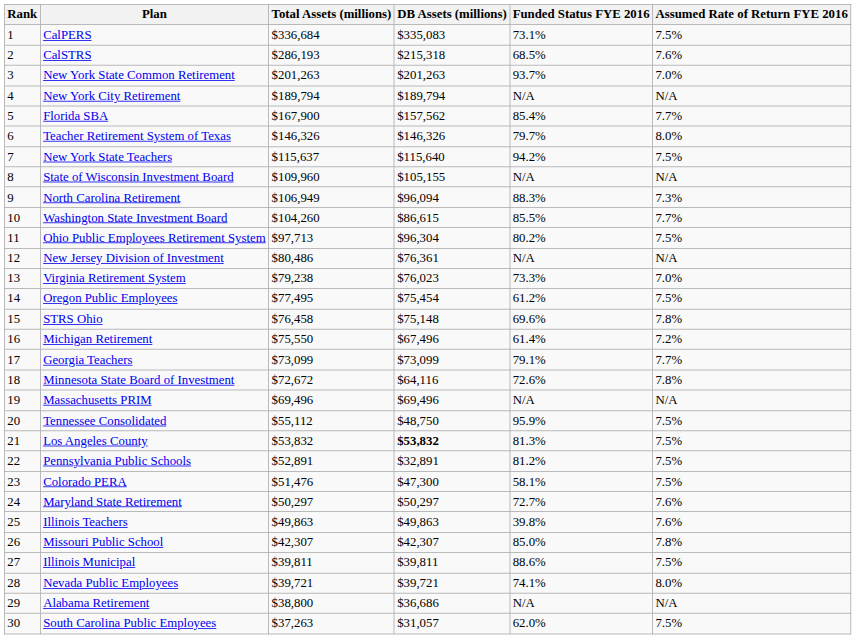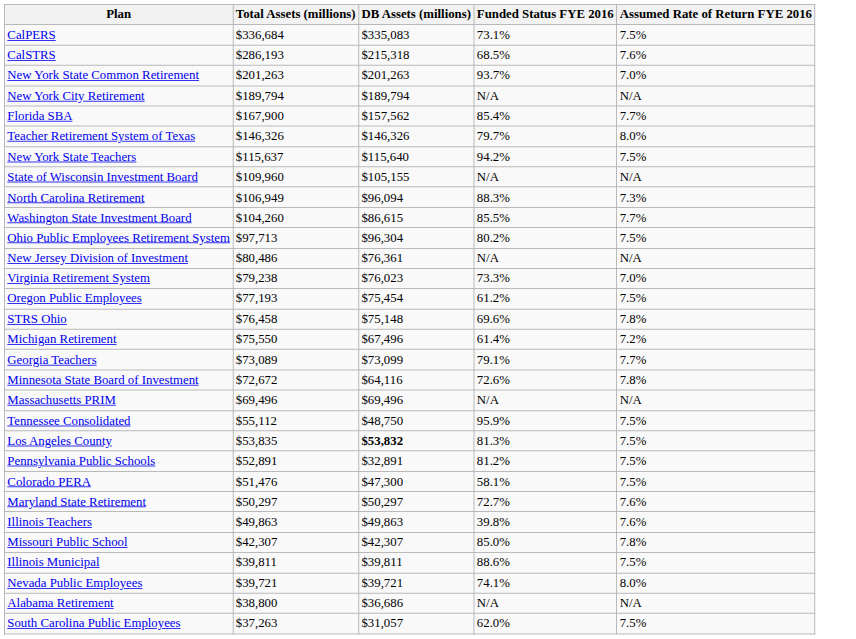- column: Rank | 1 | 2 | 3 | 4 | 5 | 6 | 7 | 8 | 9 | 10 | 11 | 12 | 13 | 14 | 15 | 16 | 17 | 18 | 19 | 20 | 21 | 22 | 23 | 24 | 25 | 26 | 27 | 28 | 29 | 30
Oregon Public Employees | Total Assets (millions): $77,495 -> $77,193
Georgia Teachers | Total Assets (millions): $73,099 -> $73,089
Los Angeles County | Total Assets (millions): $53,832 -> $53,835
